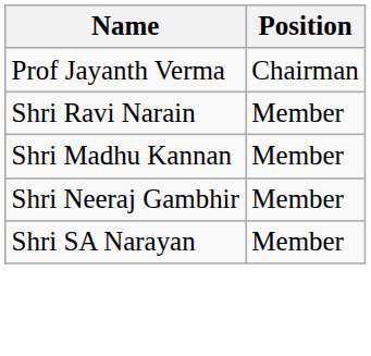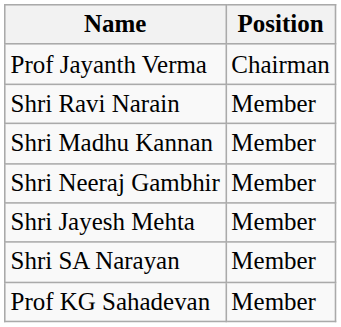+ row: Shri Jayesh Mehta | Member
+ row: Prof KG Sahadevan | Member
